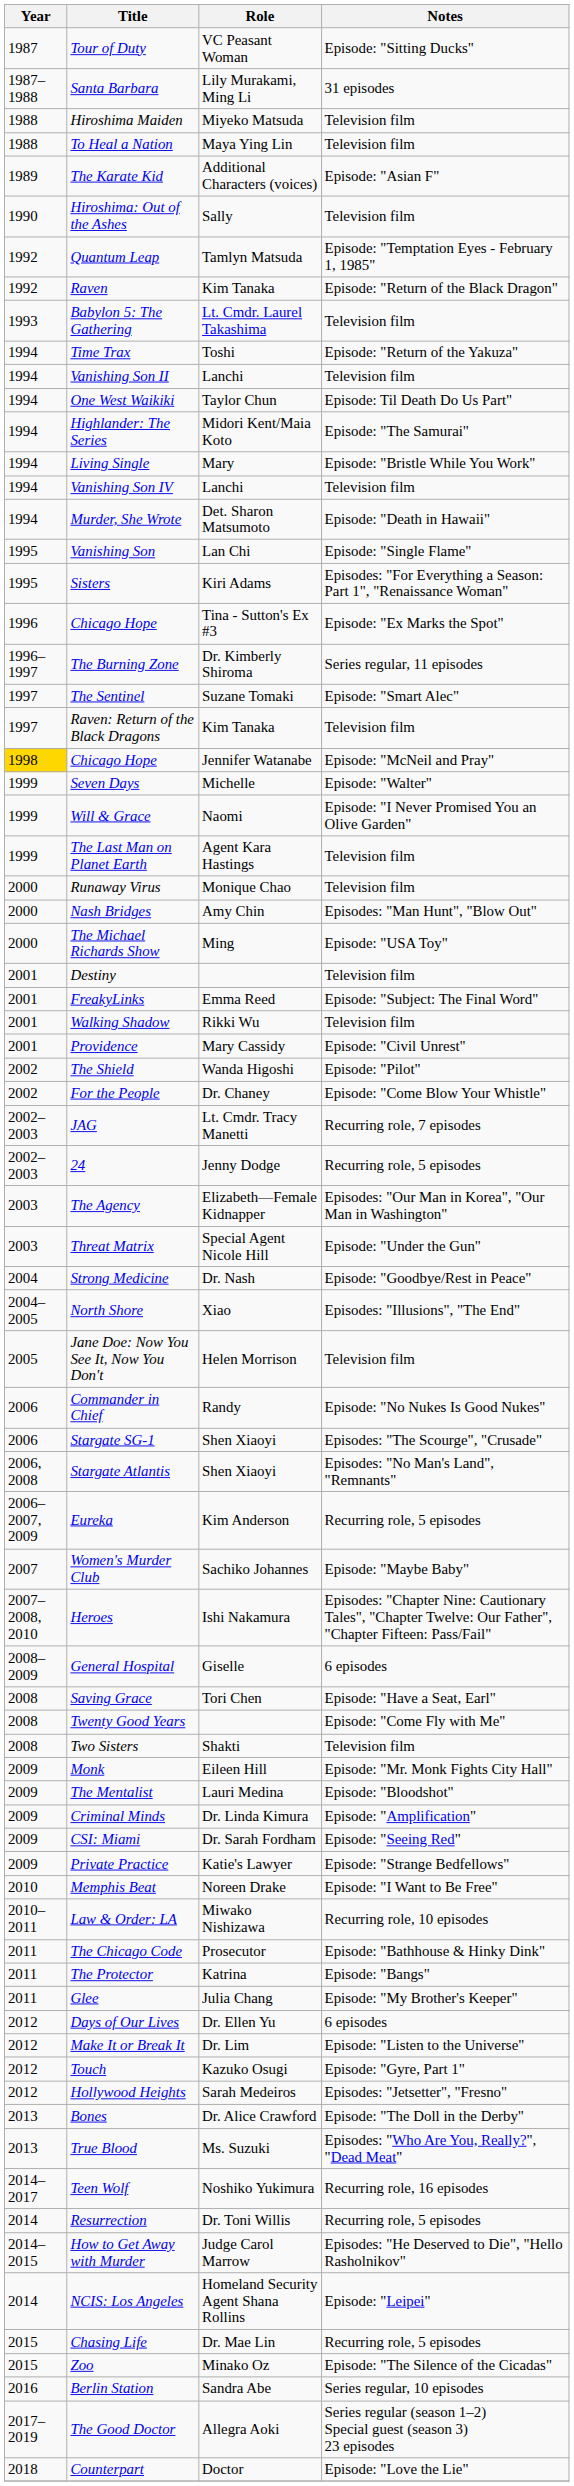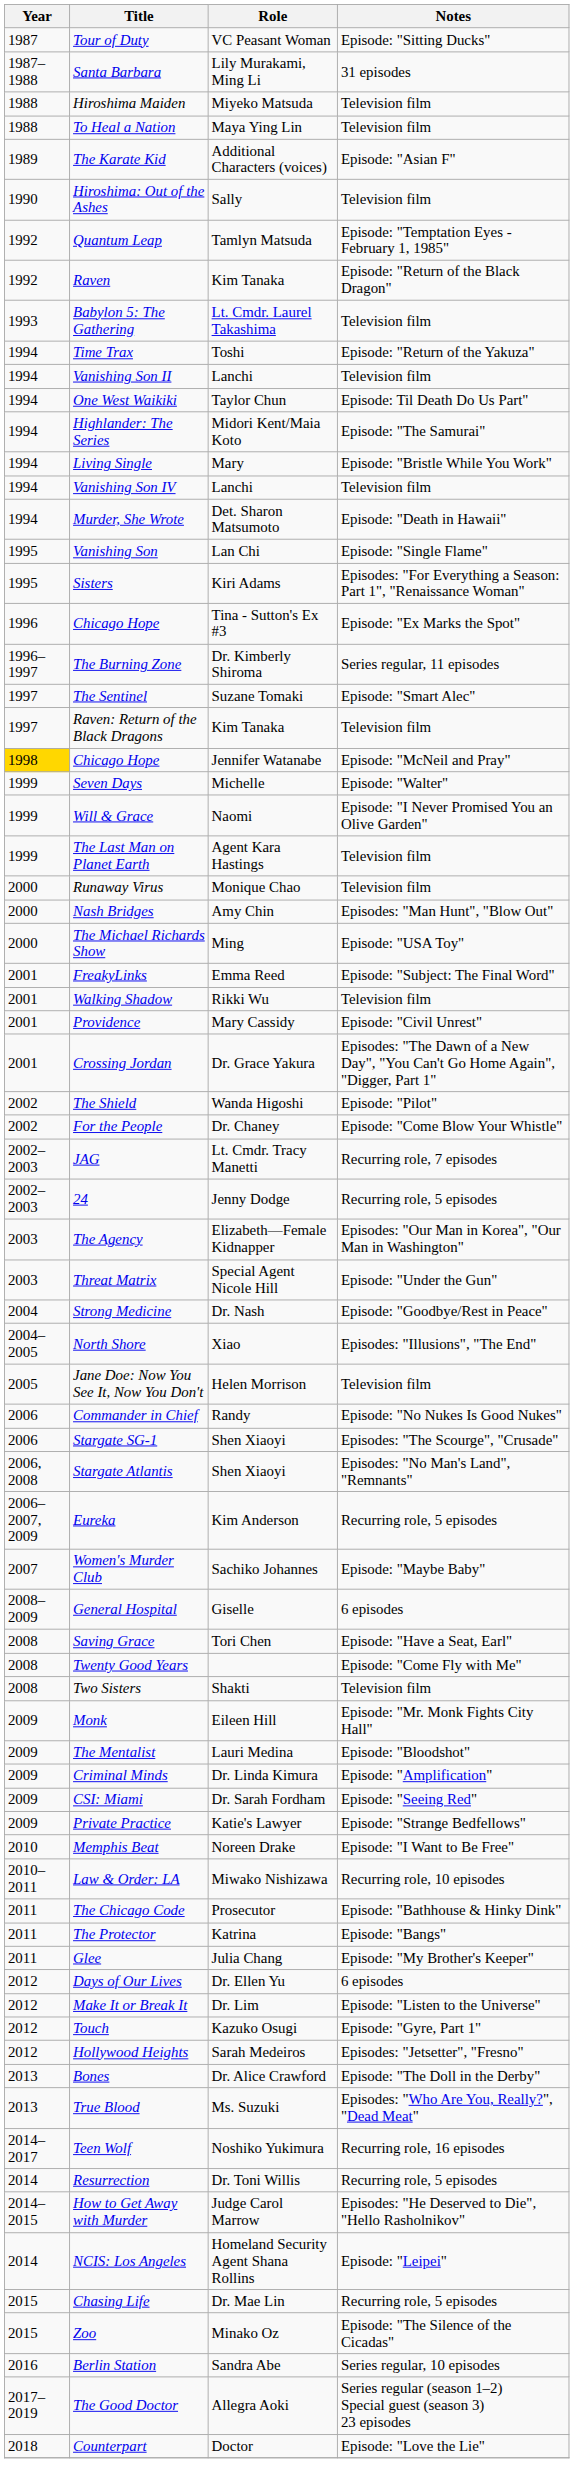- row: 2001 | Destiny | Television film
+ row: 2001 | Crossing Jordan | Dr. Grace Yakura | Episodes: "The Dawn of a New Day", "You Can't Go Home Again", "Digger, Part 1"
- row: 2007–2008, 2010 | Heroes | Ishi Nakamura | Episodes: "Chapter Nine: Cautionary Tales", "Chapter Twelve: Our Father", "Chapter Fifteen: Pass/Fail"
